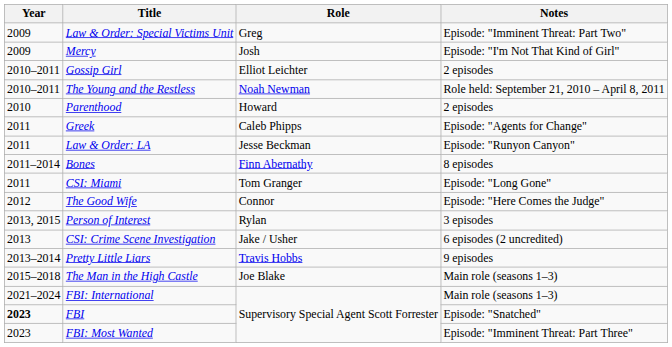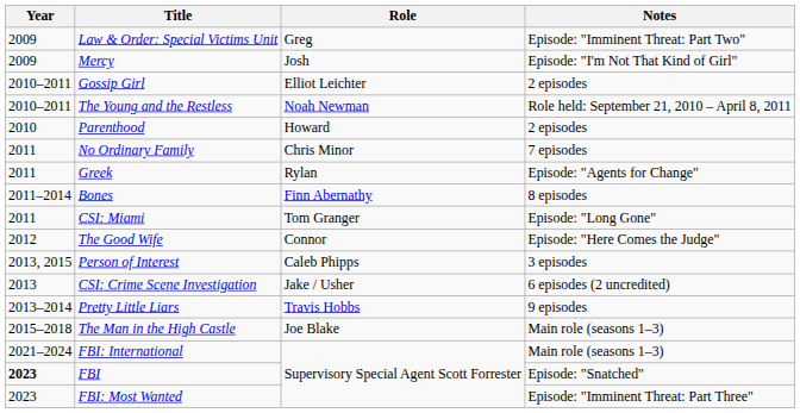+ row: 2011 | No Ordinary Family | Chris Minor | 7 episodes
Greek | Role: Caleb Phipps -> Rylan
- row: 2011 | Law & Order: LA | Jesse Beckman | Episode: "Runyon Canyon"
Person of Interest | Role: Rylan -> Caleb Phipps
